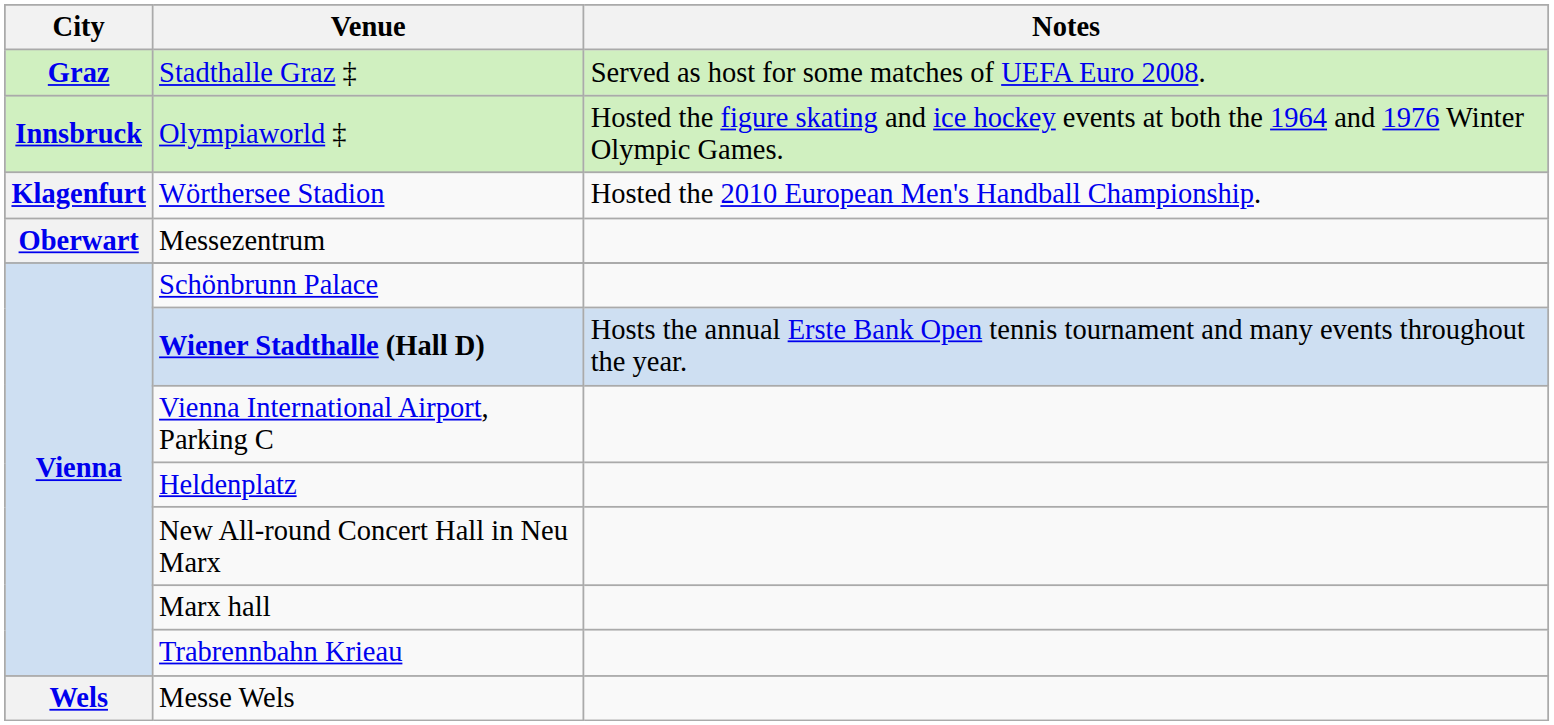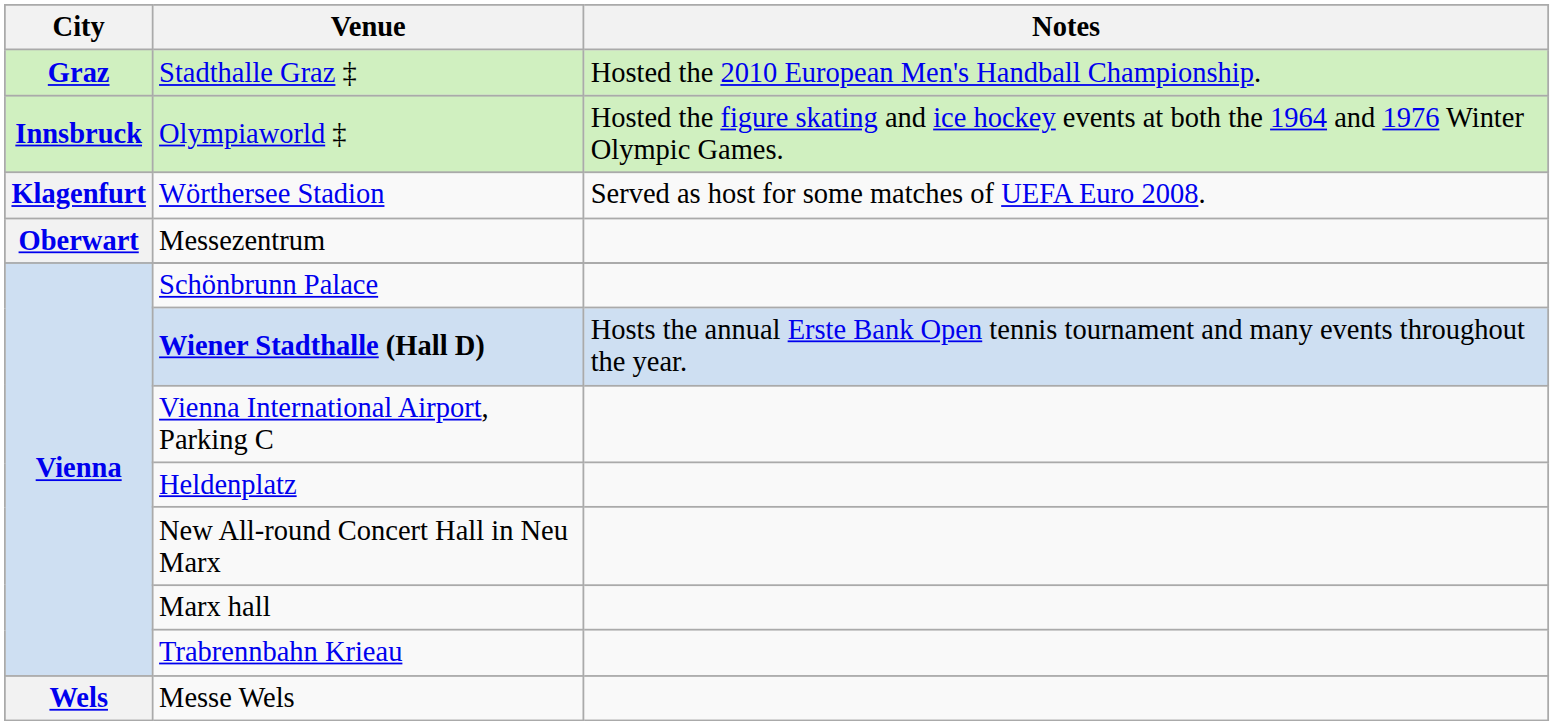Stadthalle Graz ‡ | Notes: Served as host for some matches of UEFA Euro 2008. -> Hosted the 2010 European Men's Handball Championship.
Wörthersee Stadion | Notes: Hosted the 2010 European Men's Handball Championship. -> Served as host for some matches of UEFA Euro 2008.
